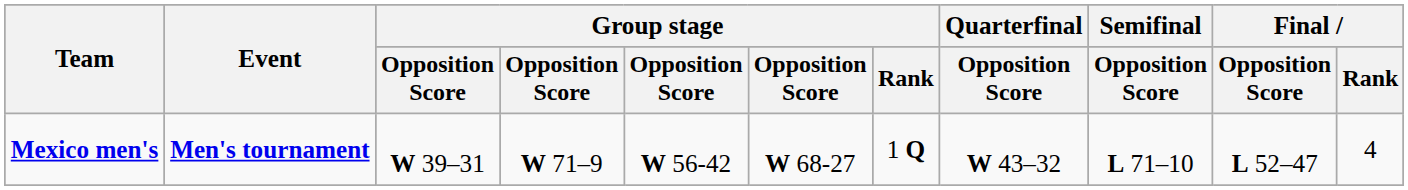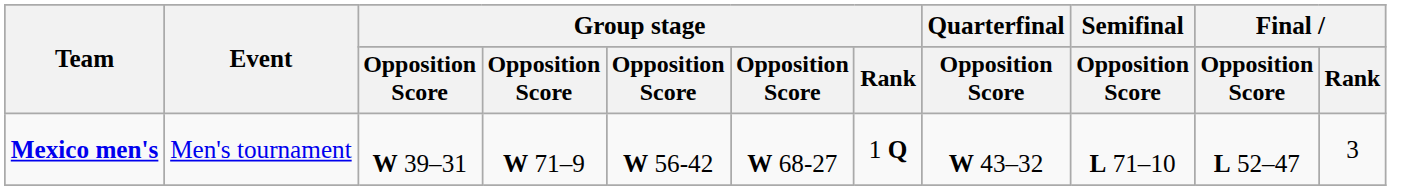Mexico men's | Event: bold -> normal
Mexico men's | Final / Rank: 4 -> 3
